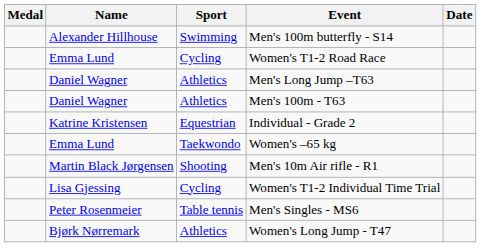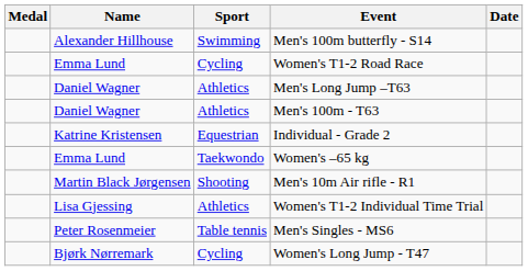Women's T1-2 Individual Time Trial | Sport: Cycling -> Athletics
Women's Long Jump - T47 | Sport: Athletics -> Cycling
